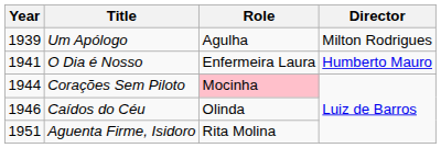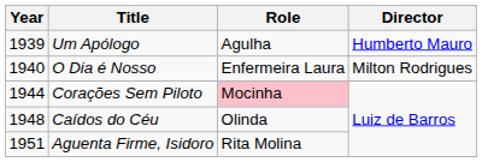Um Apólogo | Director: Milton Rodrigues -> Humberto Mauro
O Dia é Nosso | Year: 1941 -> 1940
O Dia é Nosso | Director: Humberto Mauro -> Milton Rodrigues
Caídos do Céu | Year: 1946 -> 1948
